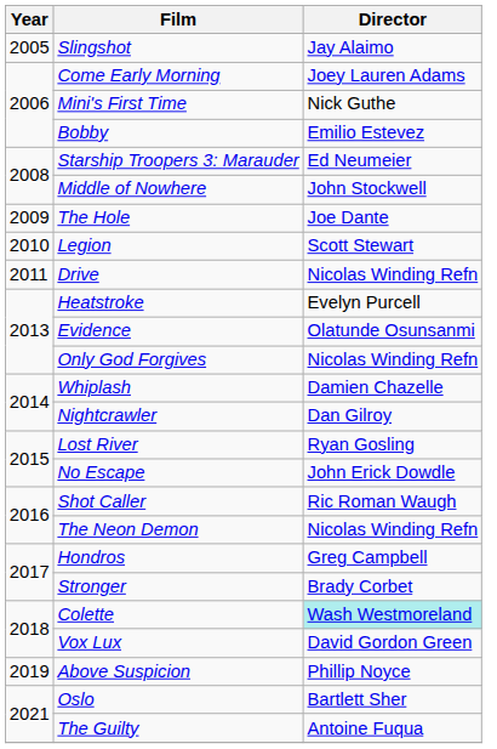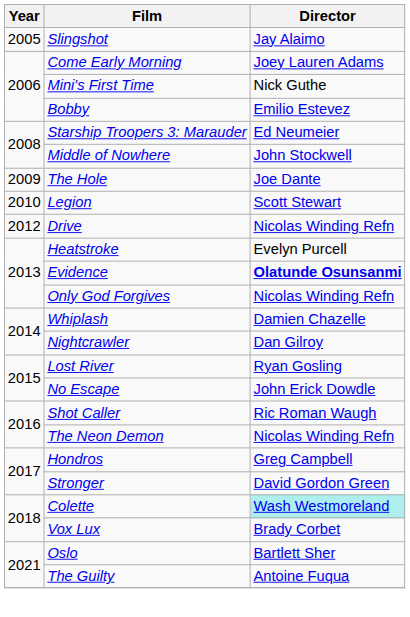Drive | Year: 2011 -> 2012
Evidence | Director: normal -> bold
Stronger | Director: Brady Corbet -> David Gordon Green
Vox Lux | Director: David Gordon Green -> Brady Corbet
- row: 2019 | Above Suspicion | Phillip Noyce
